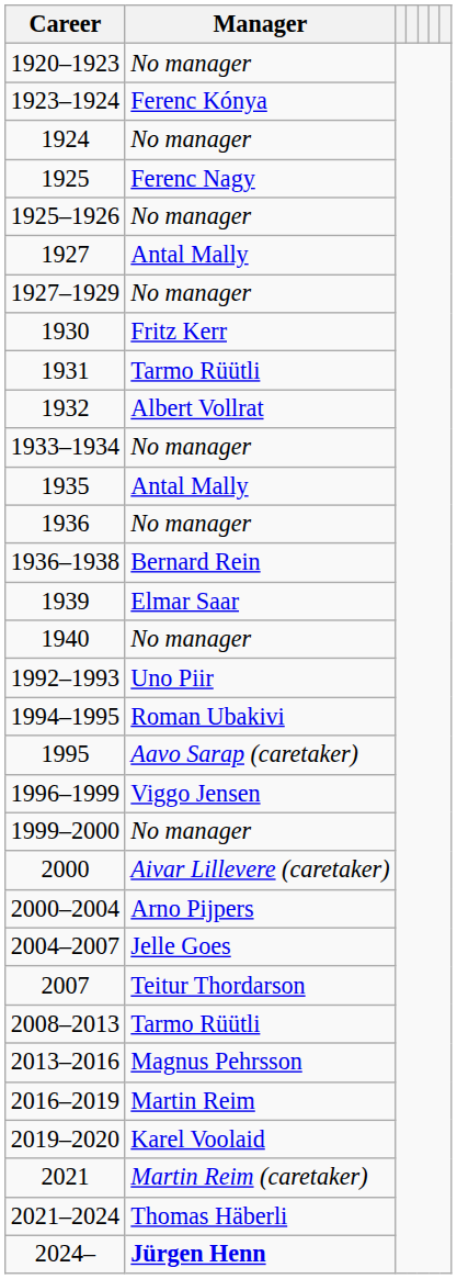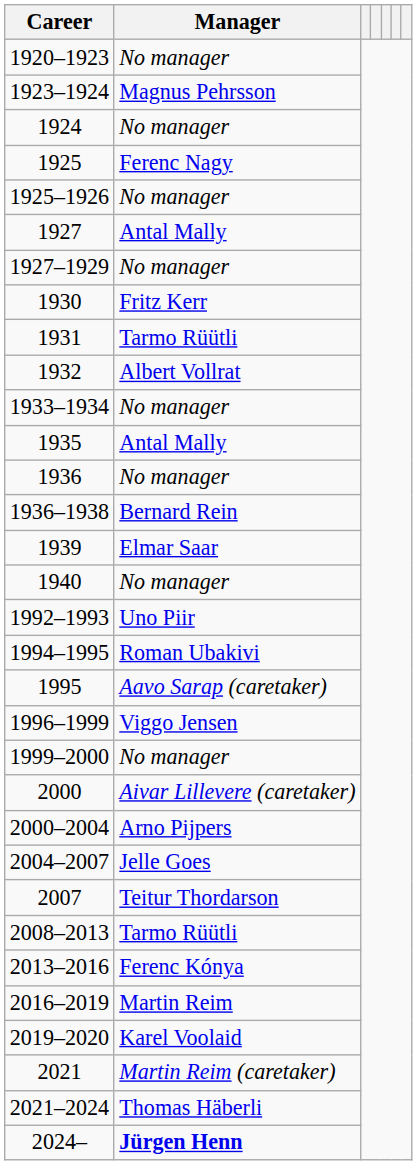1923–1924 | Manager: Ferenc Kónya -> Magnus Pehrsson
2013–2016 | Manager: Magnus Pehrsson -> Ferenc Kónya
